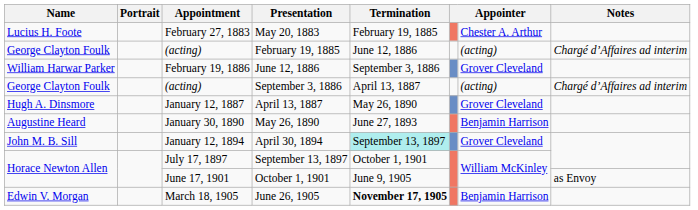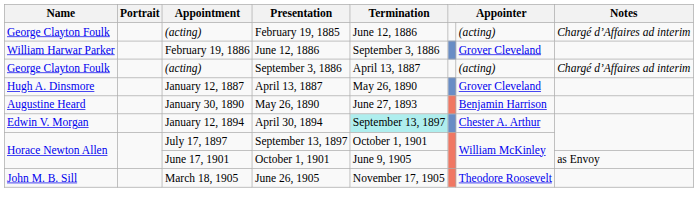- row: Lucius H. Foote | February 27, 1883 | May 20, 1883 | February 19, 1885 | Chester A. Arthur
April 30, 1894 | Name: John M. B. Sill -> Edwin V. Morgan
April 30, 1894 | column 7: Grover Cleveland -> Chester A. Arthur
June 26, 1905 | Name: Edwin V. Morgan -> John M. B. Sill
June 26, 1905 | Termination: bold -> normal
June 26, 1905 | column 7: Benjamin Harrison -> Theodore Roosevelt
